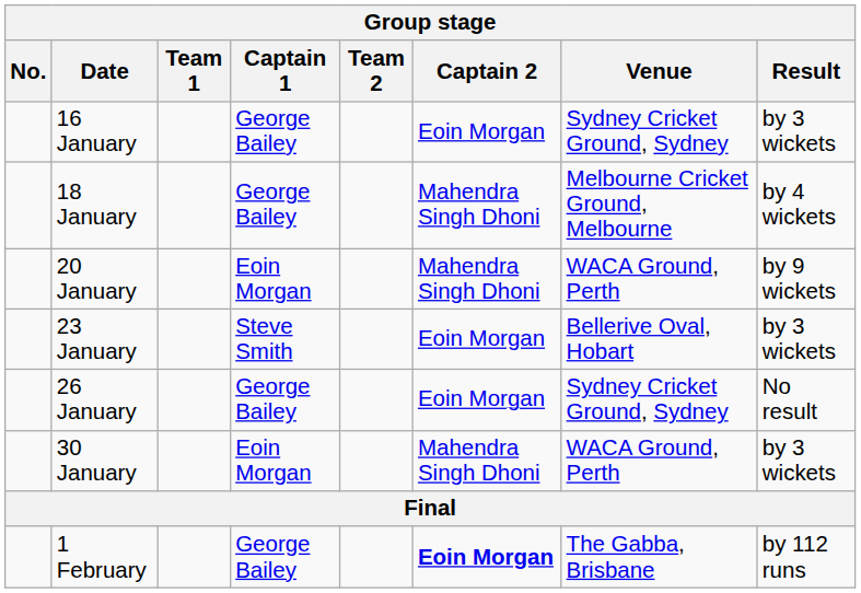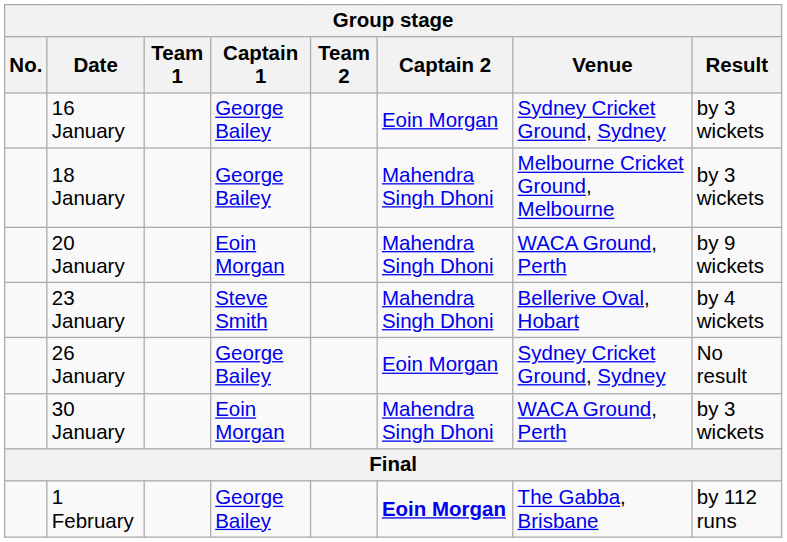18 January | Result: by 4 wickets -> by 3 wickets
23 January | Captain 2: Eoin Morgan -> Mahendra Singh Dhoni
23 January | Result: by 3 wickets -> by 4 wickets
